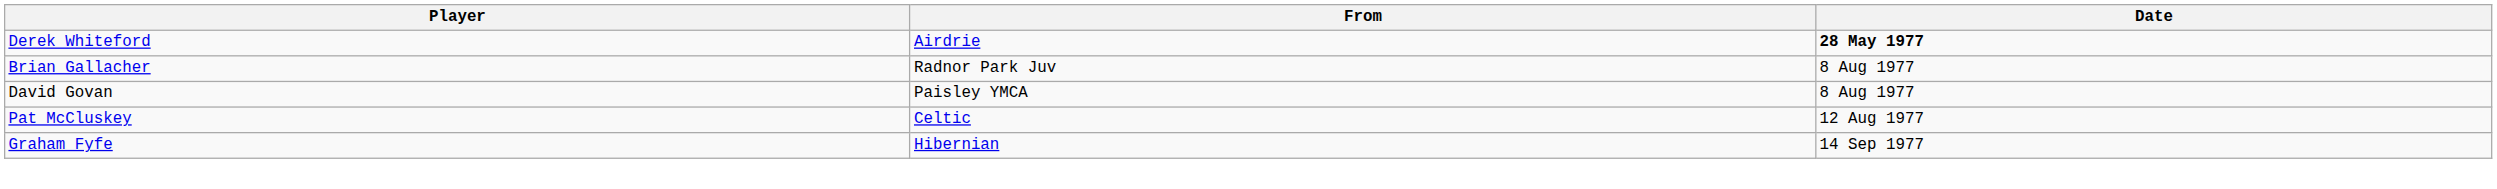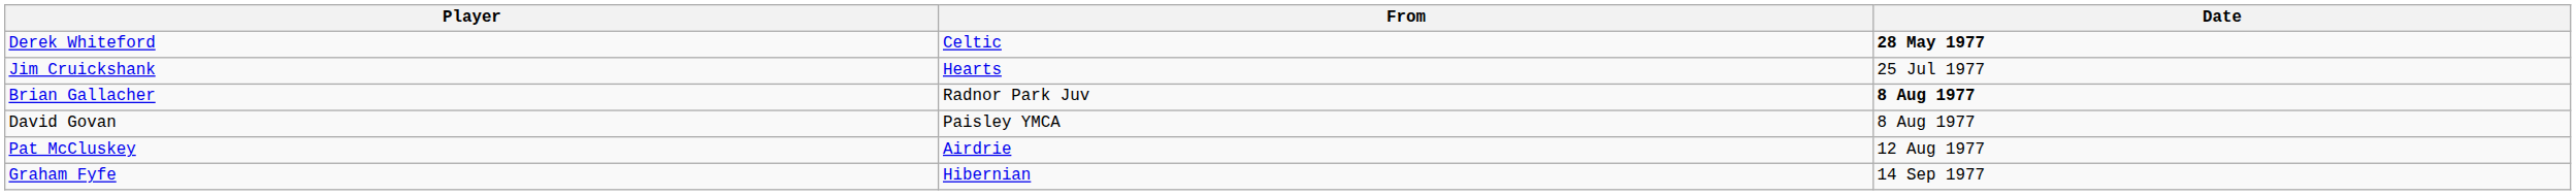Derek Whiteford | From: Airdrie -> Celtic
+ row: Jim Cruickshank | Hearts | 25 Jul 1977
Brian Gallacher | Date: normal -> bold
Pat McCluskey | From: Celtic -> Airdrie
